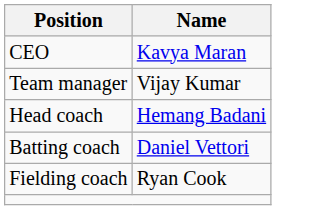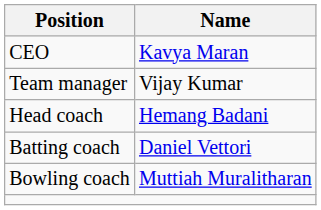+ row: Bowling coach | Muttiah Muralitharan
- row: Fielding coach | Ryan Cook
